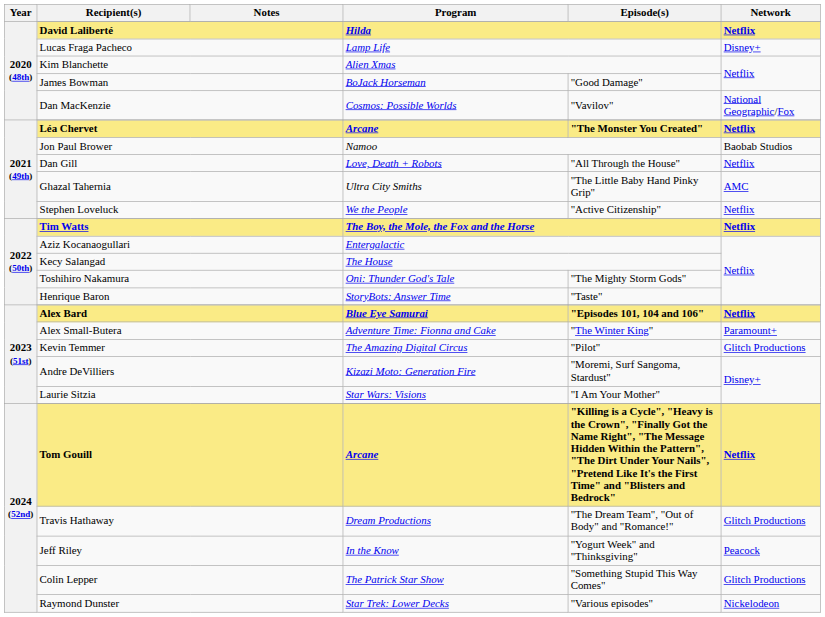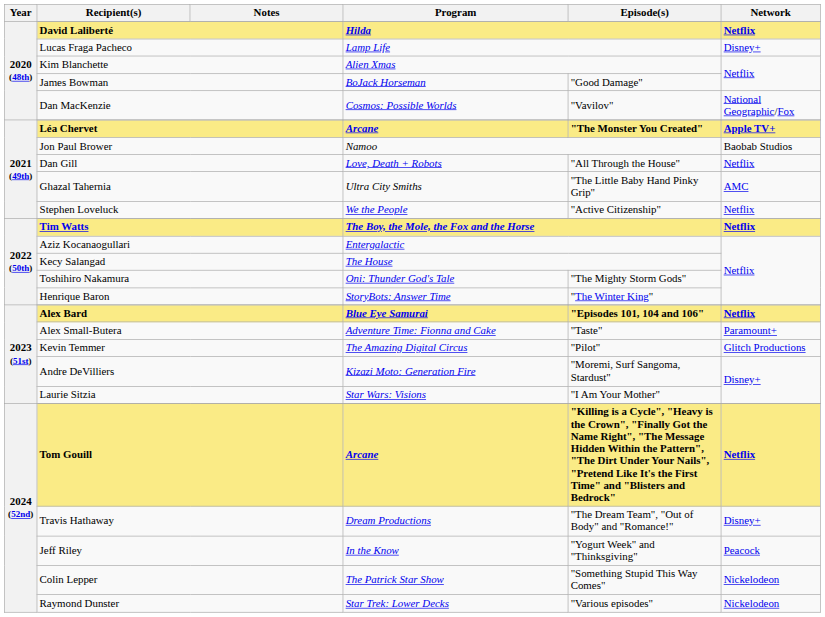Léa Chervet | Network: Netflix -> Apple TV+
Henrique Baron | Episode(s): "Taste" -> "The Winter King"
Alex Small-Butera | Episode(s): "The Winter King" -> "Taste"
Travis Hathaway | Network: Glitch Productions -> Disney+
Colin Lepper | Network: Glitch Productions -> Nickelodeon
